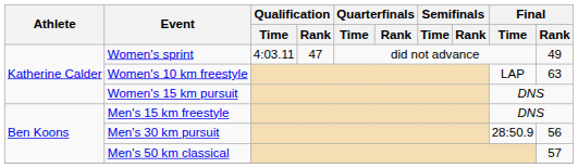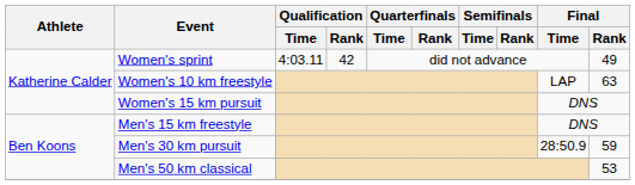Women's sprint | Qualification / Rank: 47 -> 42
Men's 30 km pursuit | Final / Rank: 56 -> 59
Men's 50 km classical | Final / Rank: 57 -> 53
